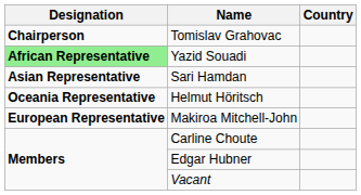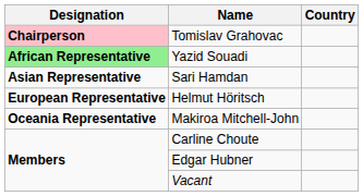Tomislav Grahovac | Designation: no background -> pink background
Helmut Höritsch | Designation: Oceania Representative -> European Representative
Makiroa Mitchell-John | Designation: European Representative -> Oceania Representative
